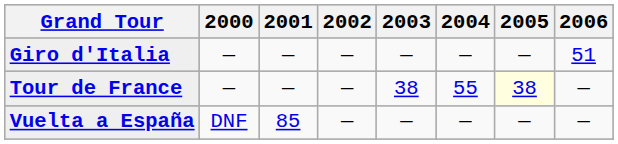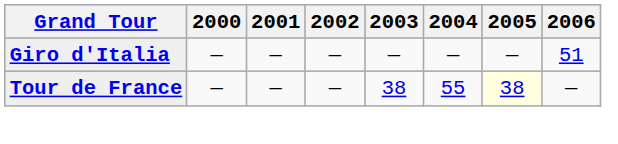- row: Vuelta a España | DNF | 85 | — | — | — | — | —
